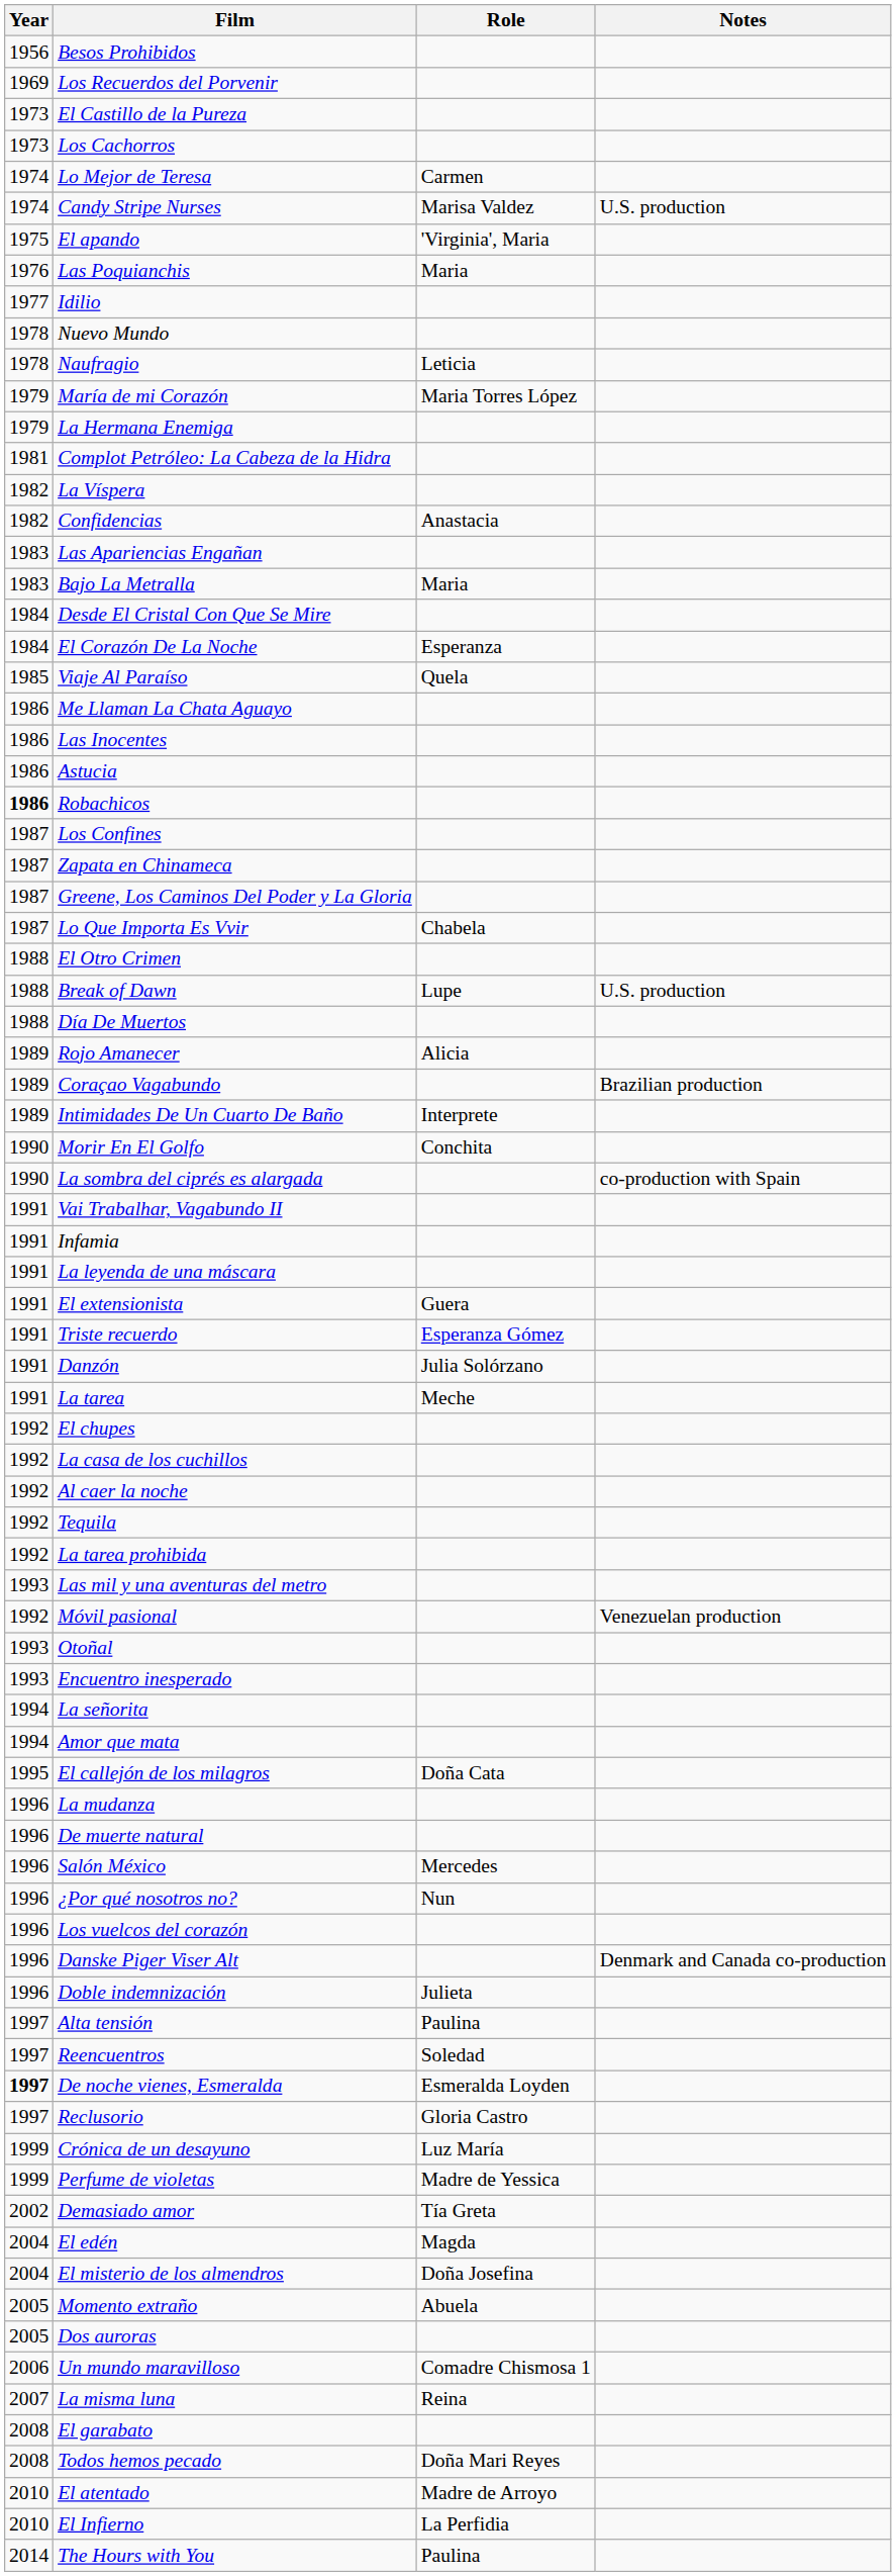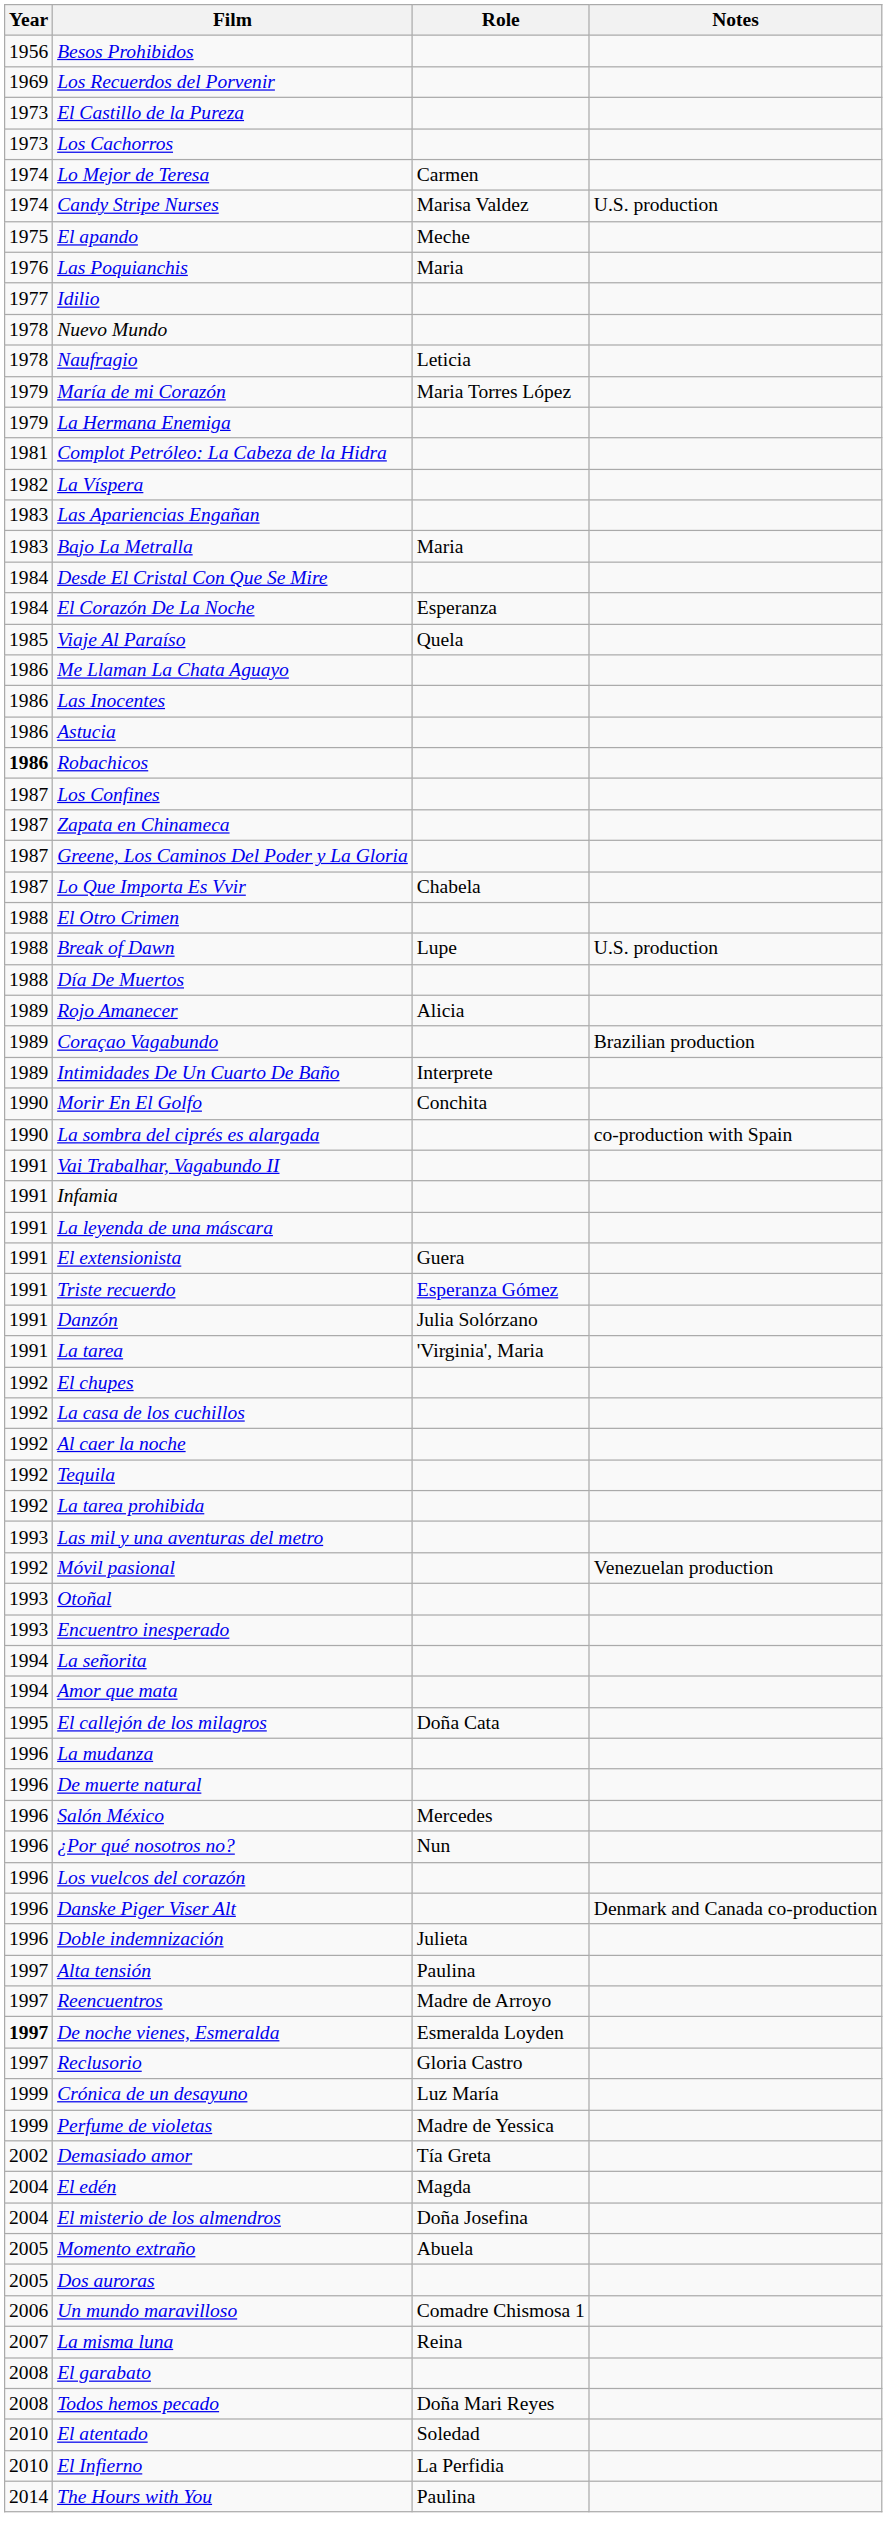El apando | Role: 'Virginia', Maria -> Meche
- row: 1982 | Confidencias | Anastacia
La tarea | Role: Meche -> 'Virginia', Maria
Reencuentros | Role: Soledad -> Madre de Arroyo
El atentado | Role: Madre de Arroyo -> Soledad
